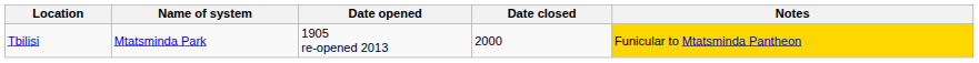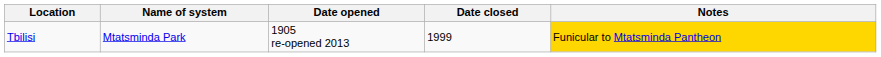Tbilisi | Date closed: 2000 -> 1999
